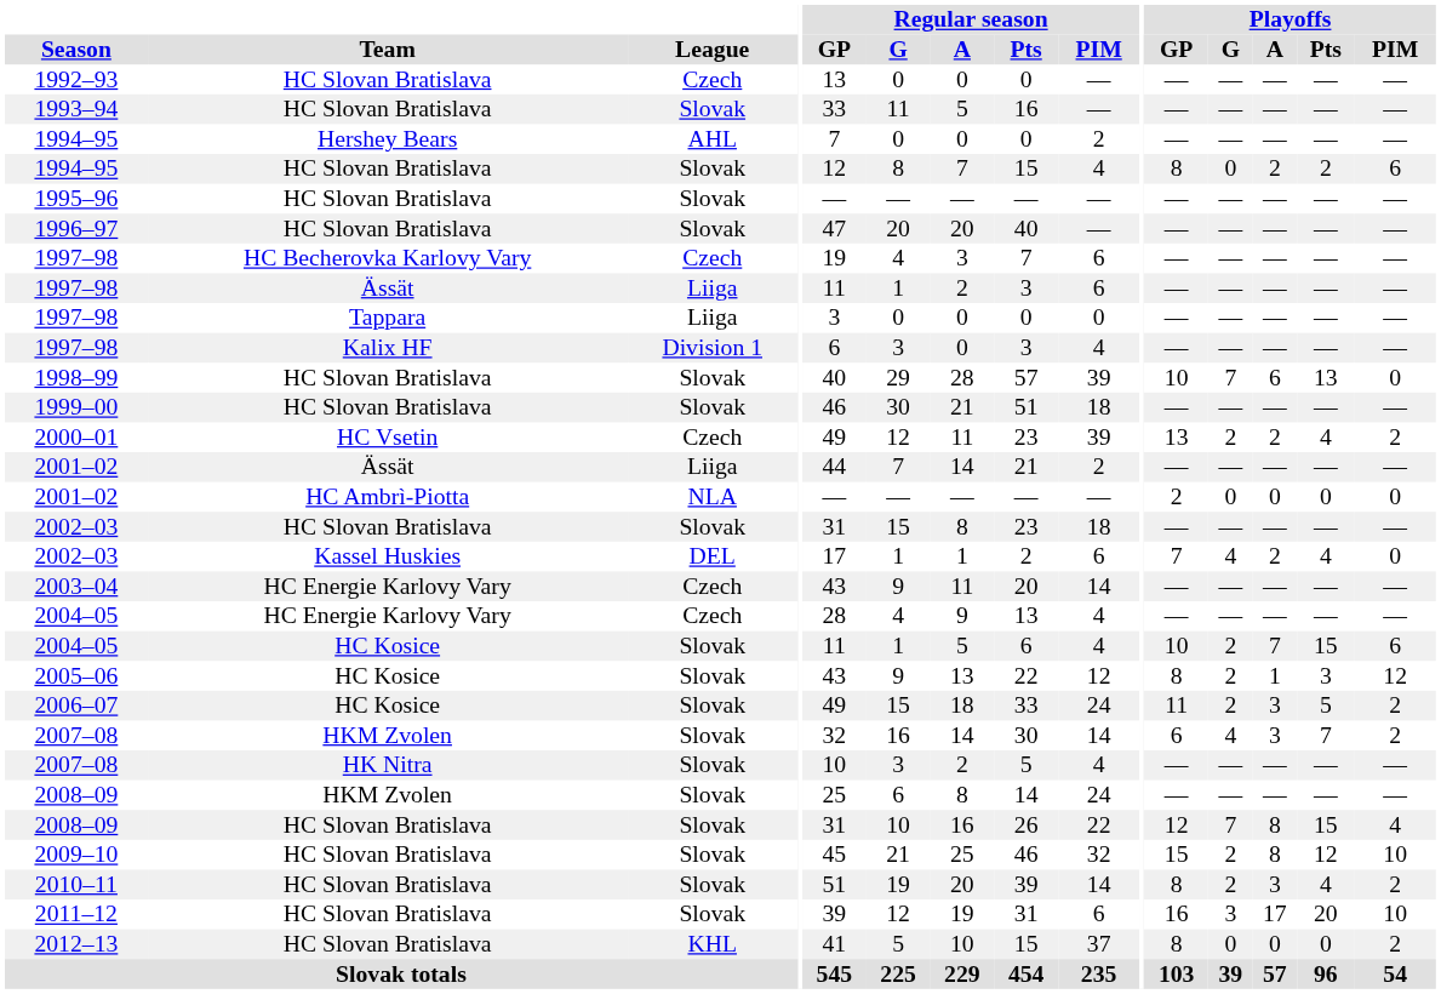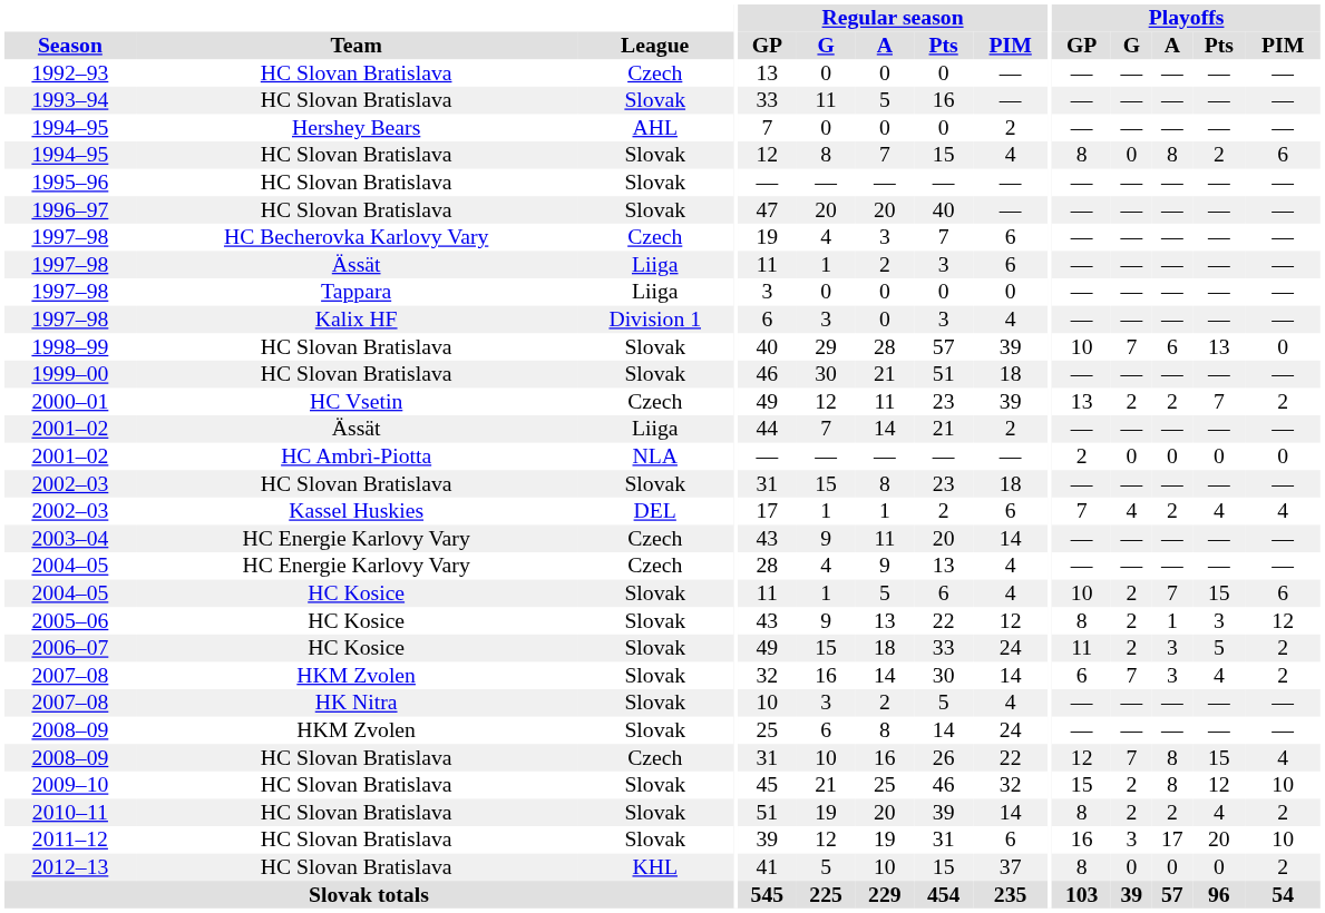1994–95 / HC Slovan Bratislava | Playoffs / A: 2 -> 8
2000–01 | Playoffs / Pts: 4 -> 7
2002–03 / Kassel Huskies | Playoffs / PIM: 0 -> 4
2007–08 / HKM Zvolen | Playoffs / G: 4 -> 7
2007–08 / HKM Zvolen | Playoffs / Pts: 7 -> 4
2008–09 / HC Slovan Bratislava | League: Slovak -> Czech
2010–11 | Playoffs / A: 3 -> 2
